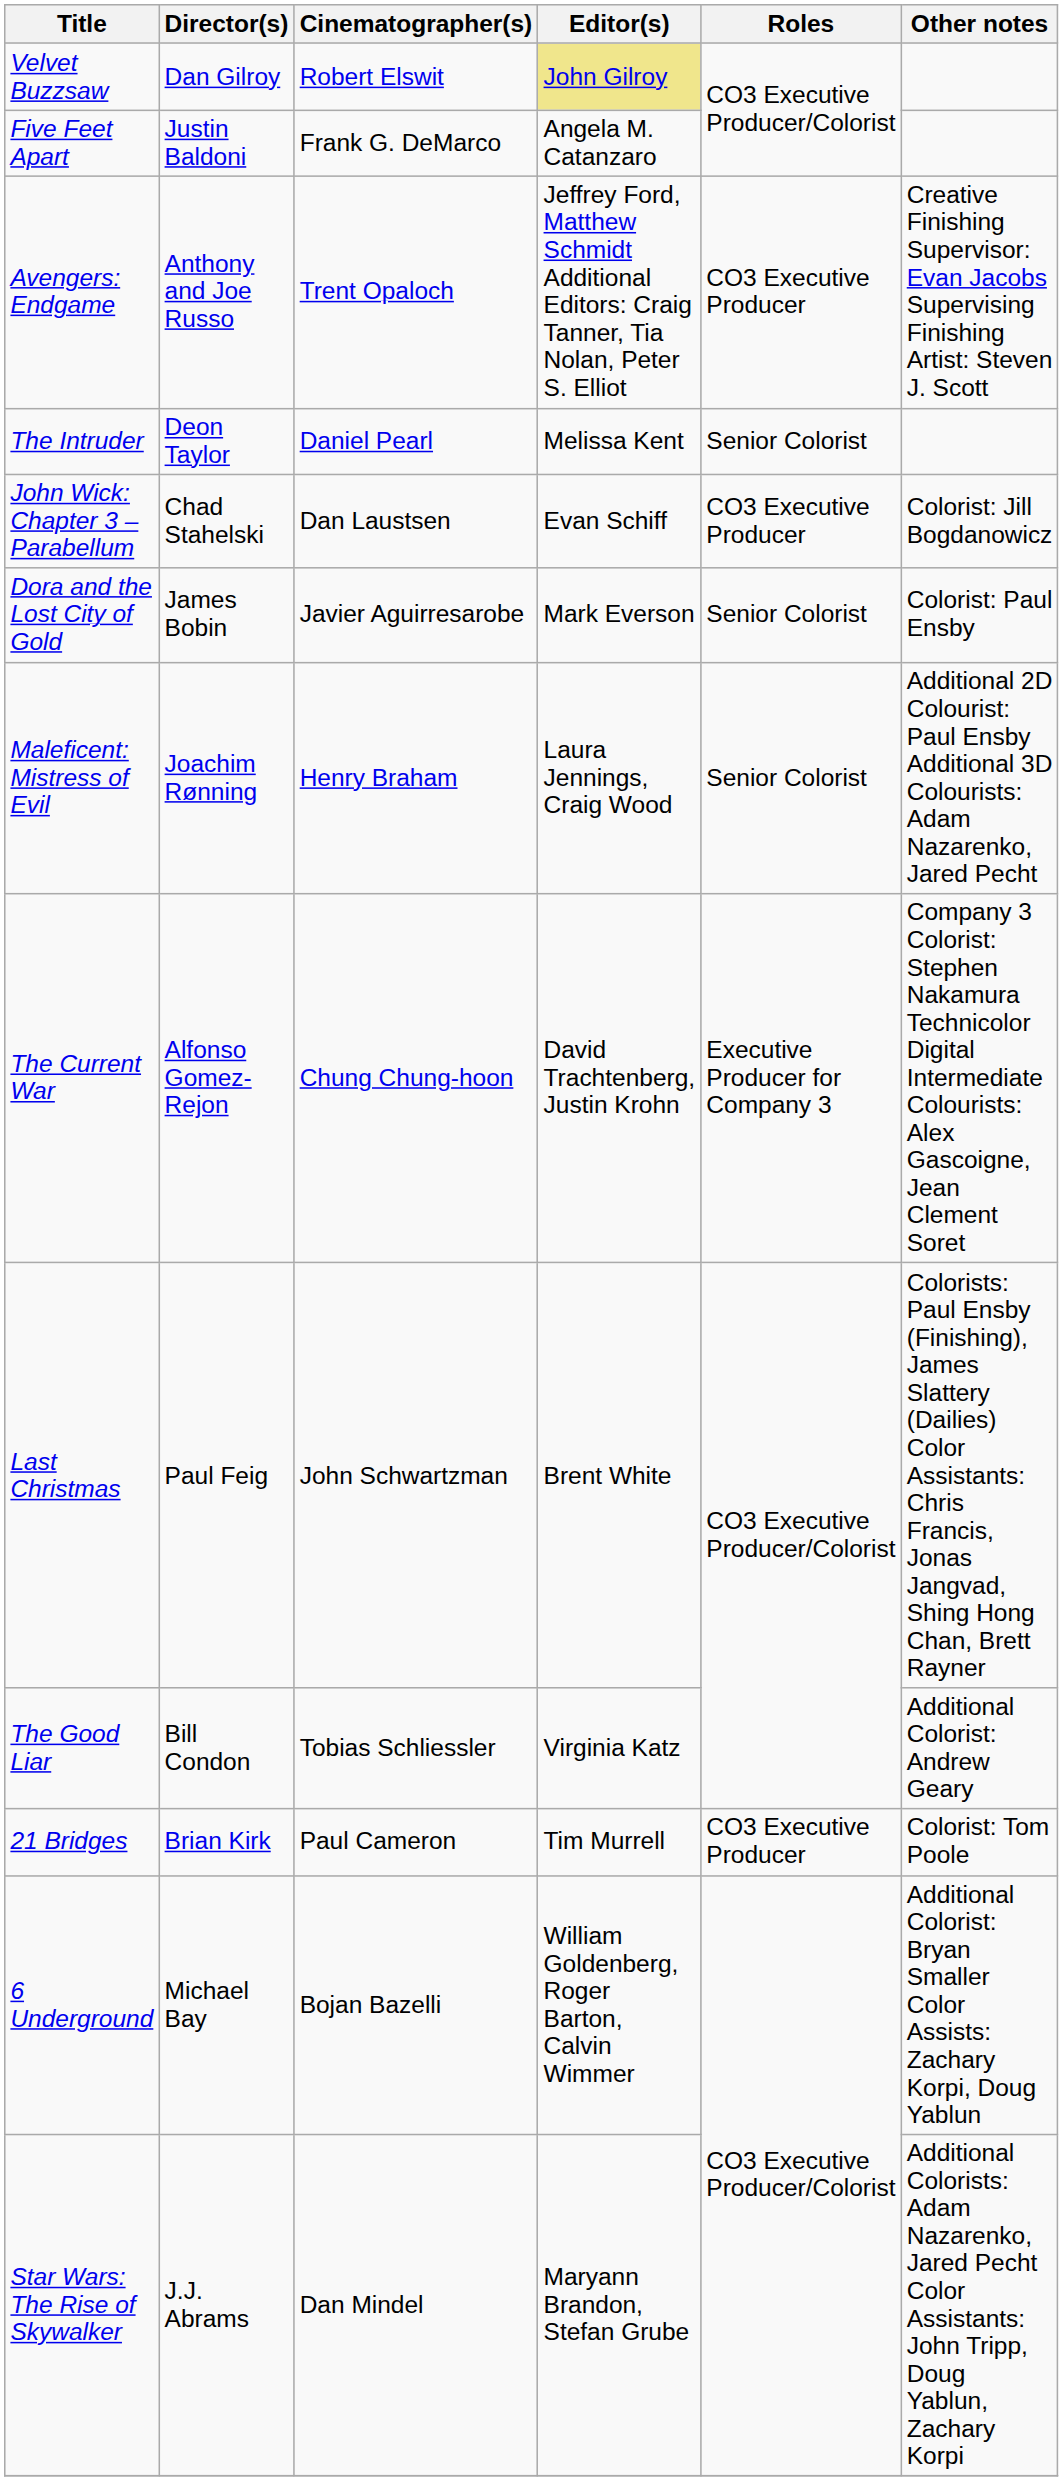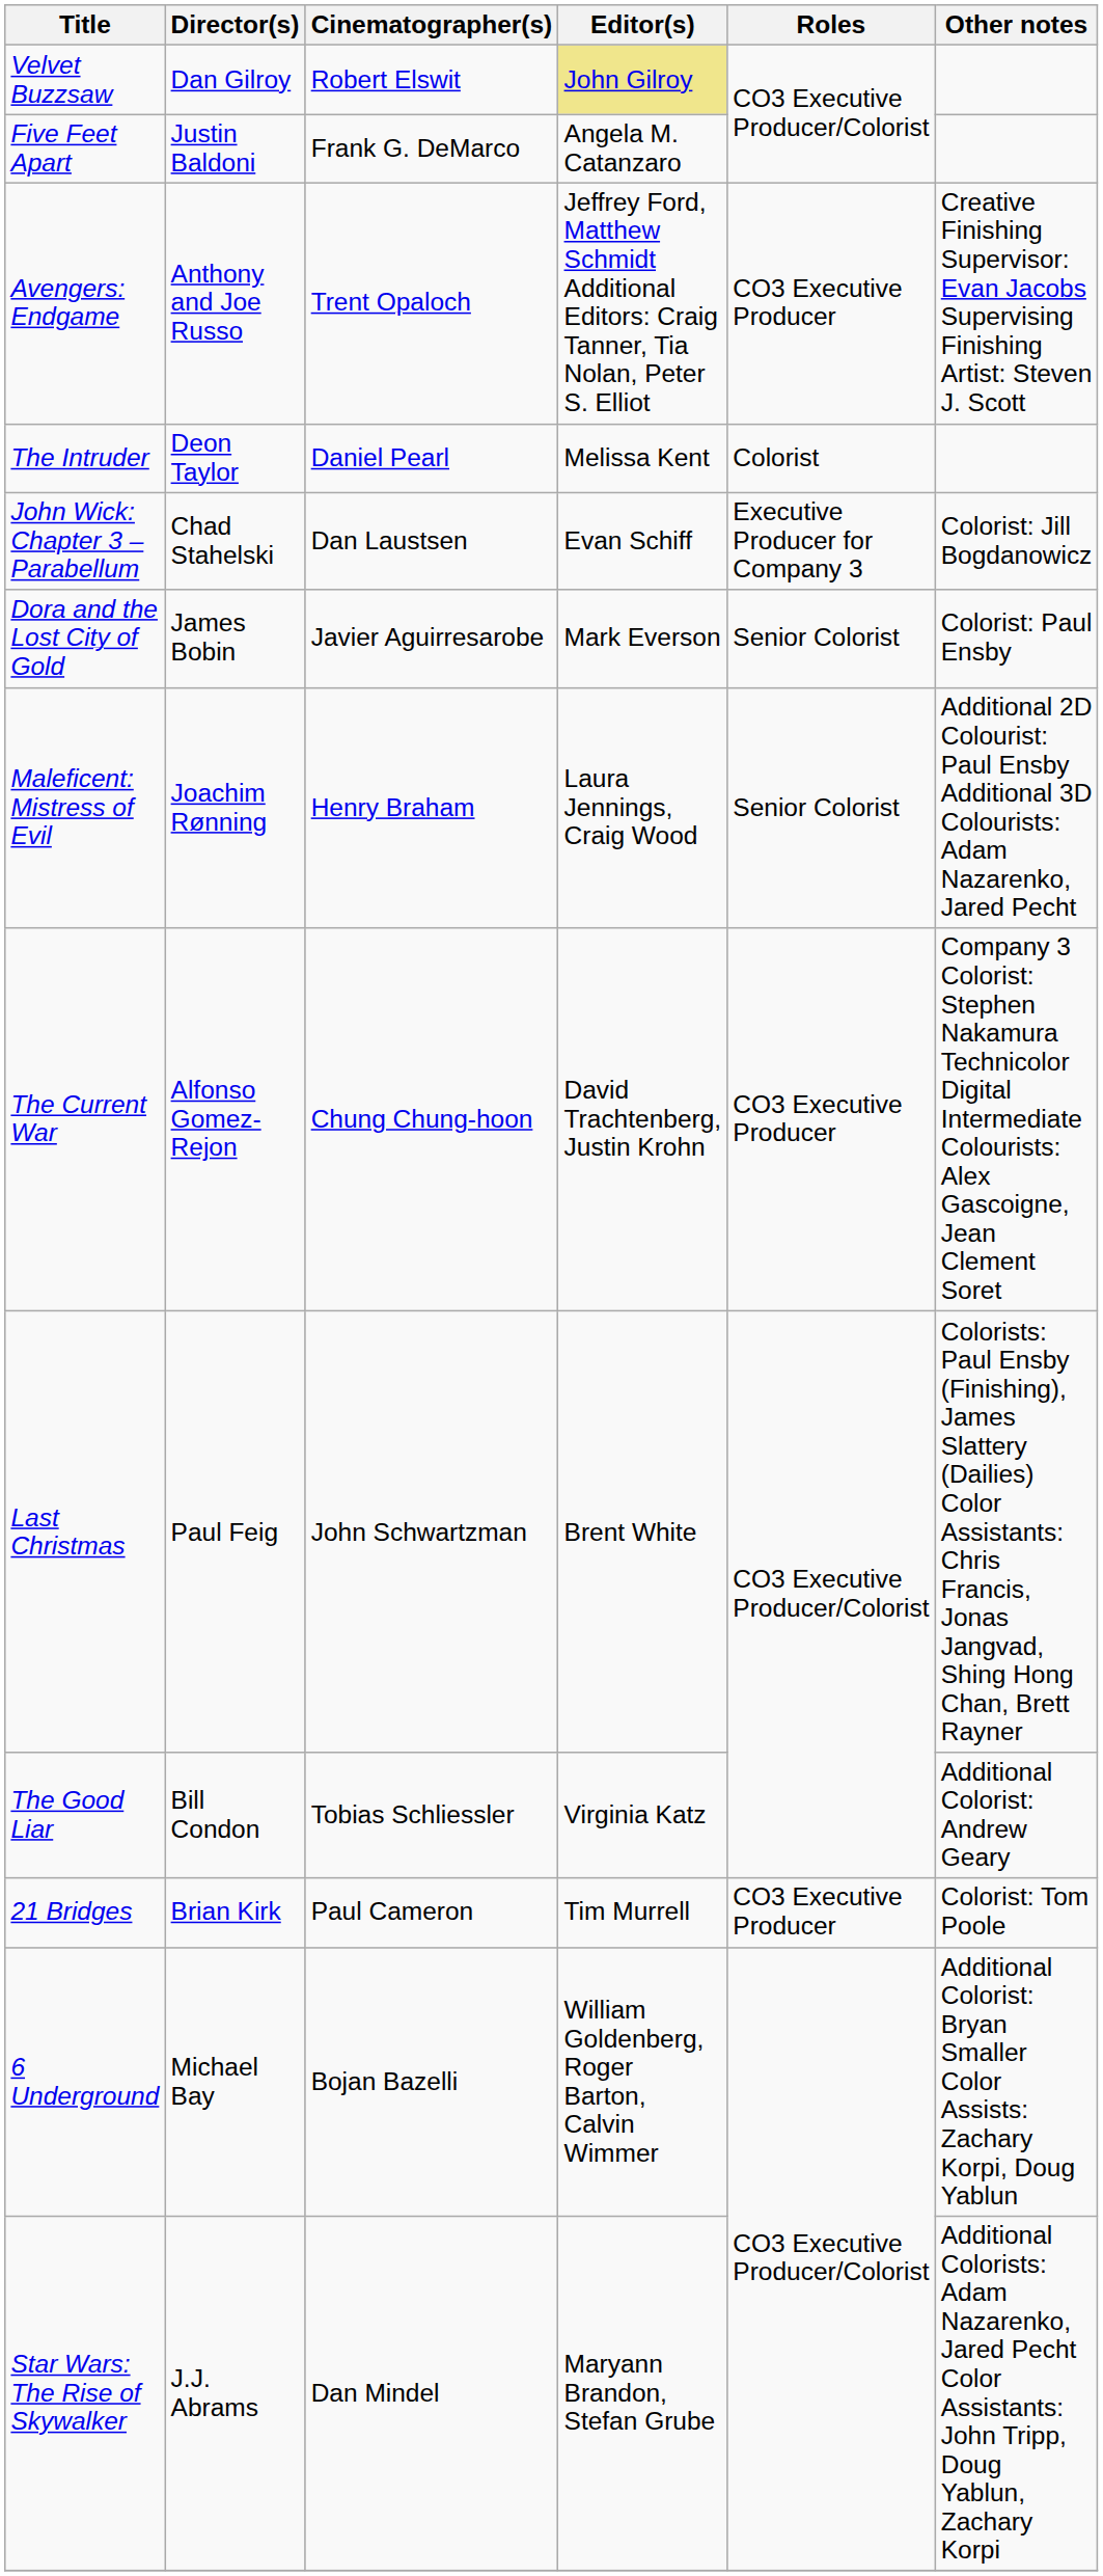The Intruder | Roles: Senior Colorist -> Colorist
John Wick: Chapter 3 – Parabellum | Roles: CO3 Executive Producer -> Executive Producer for Company 3
The Current War | Roles: Executive Producer for Company 3 -> CO3 Executive Producer
